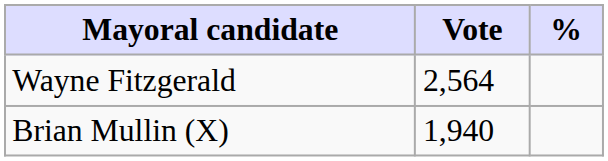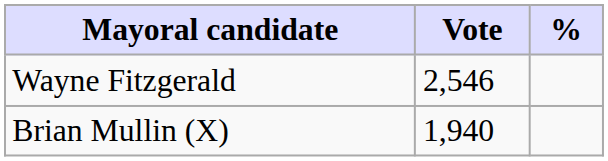Wayne Fitzgerald | Vote: 2,564 -> 2,546
